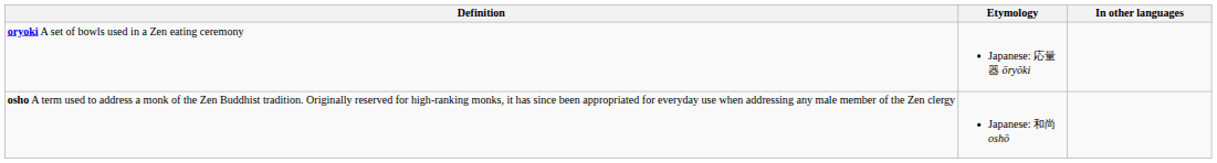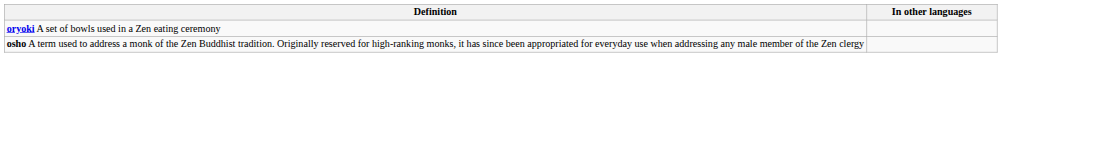- column: Etymology | Japanese: 応量器 ōryōki | Japanese: 和尚 oshō
